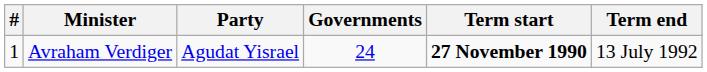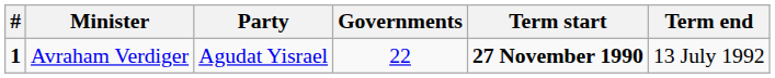Avraham Verdiger | #: normal -> bold
Avraham Verdiger | Governments: 24 -> 22
